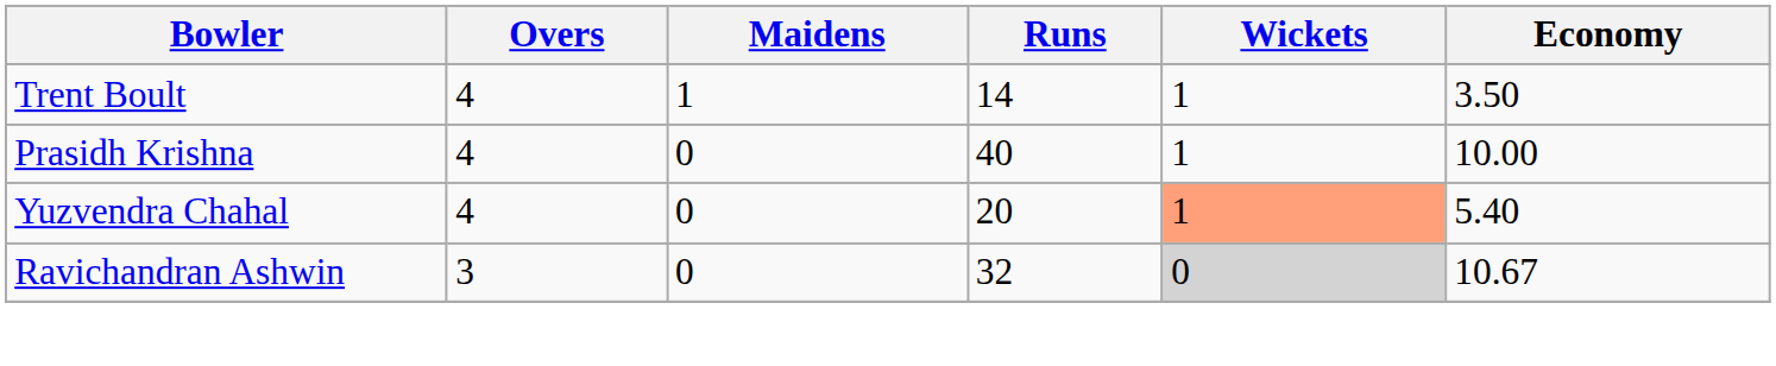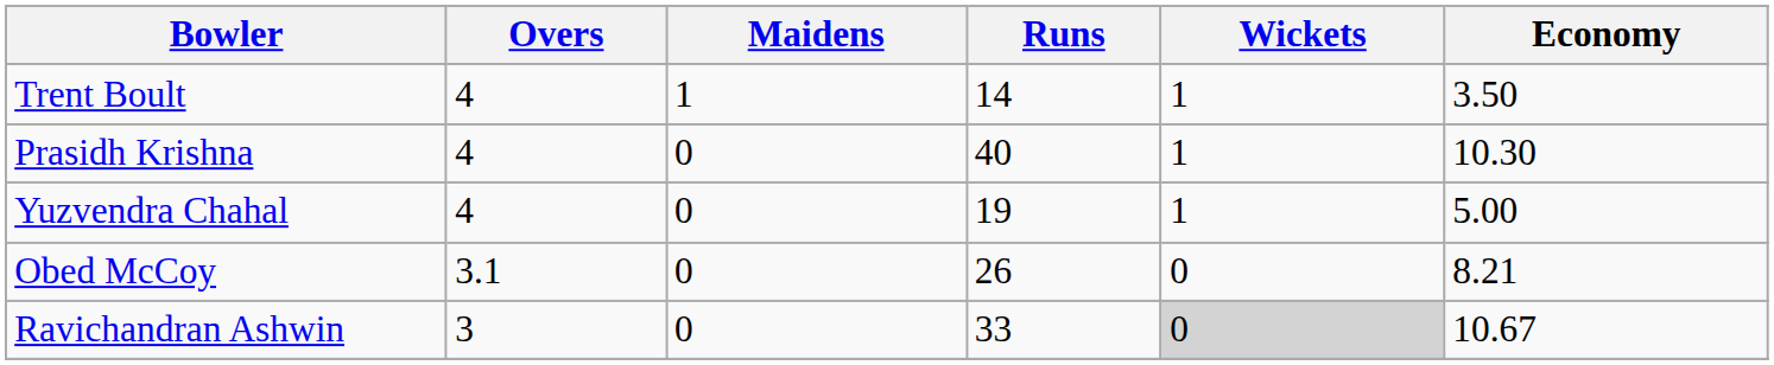Prasidh Krishna | Economy: 10.00 -> 10.30
Yuzvendra Chahal | Runs: 20 -> 19
Yuzvendra Chahal | Wickets: lightsalmon background -> no background
Yuzvendra Chahal | Economy: 5.40 -> 5.00
+ row: Obed McCoy | 3.1 | 0 | 26 | 0 | 8.21
Ravichandran Ashwin | Runs: 32 -> 33
